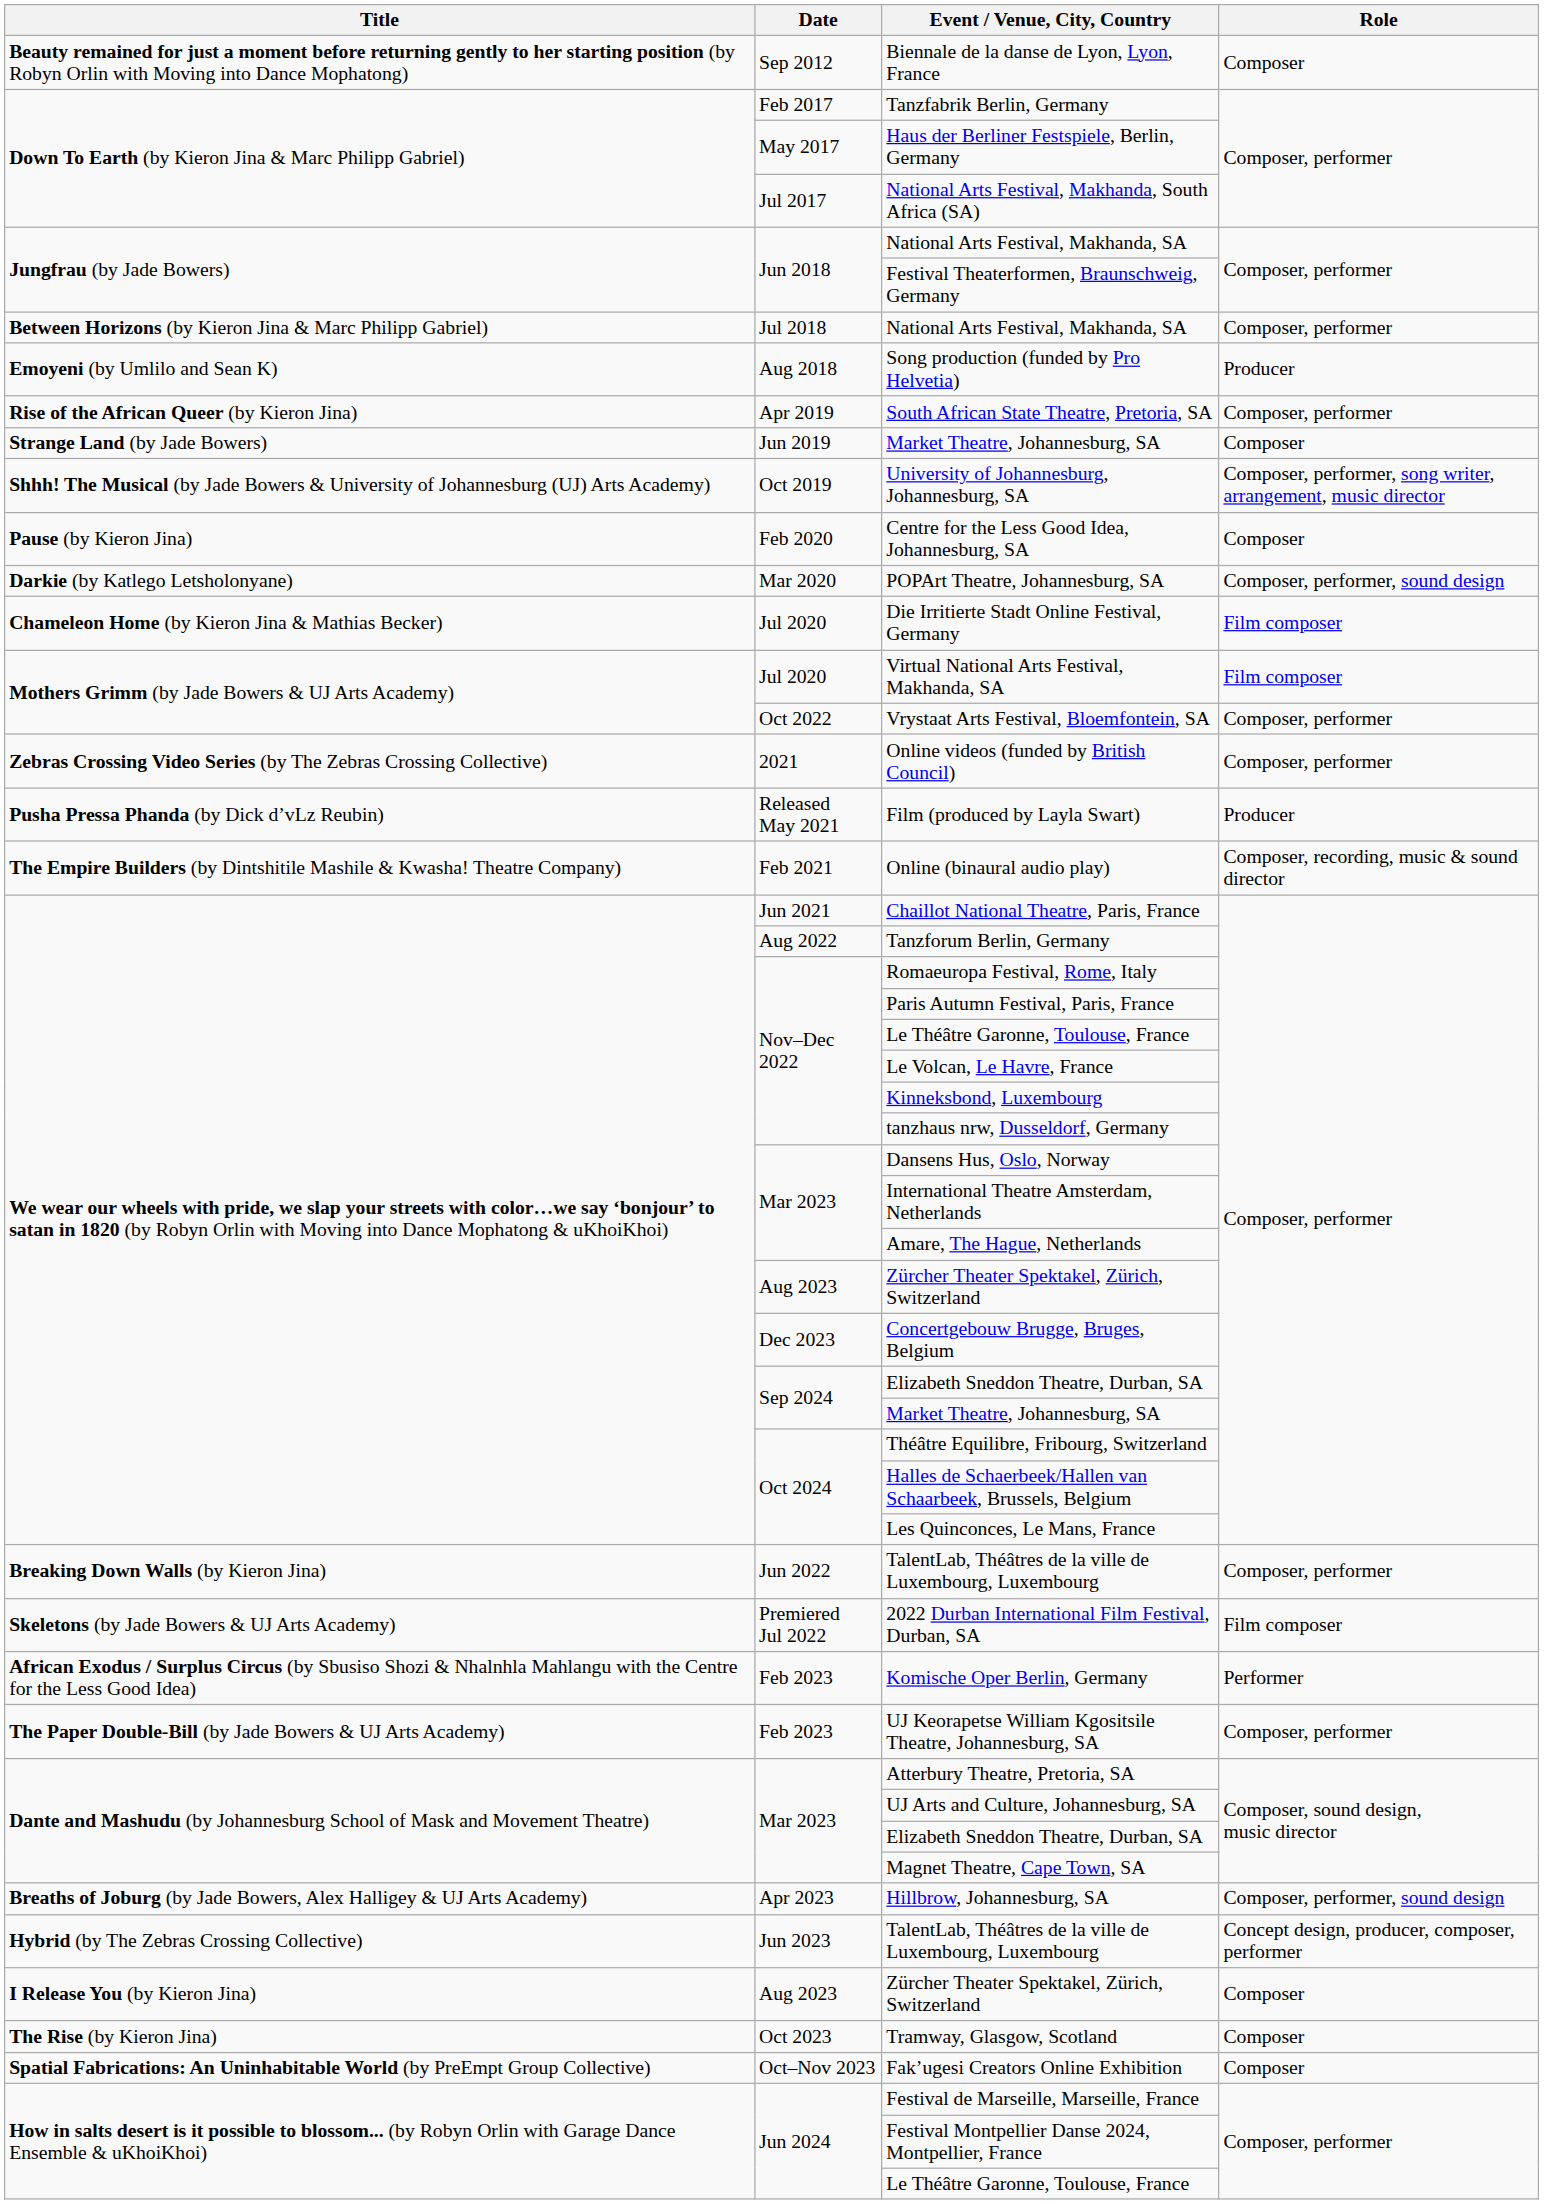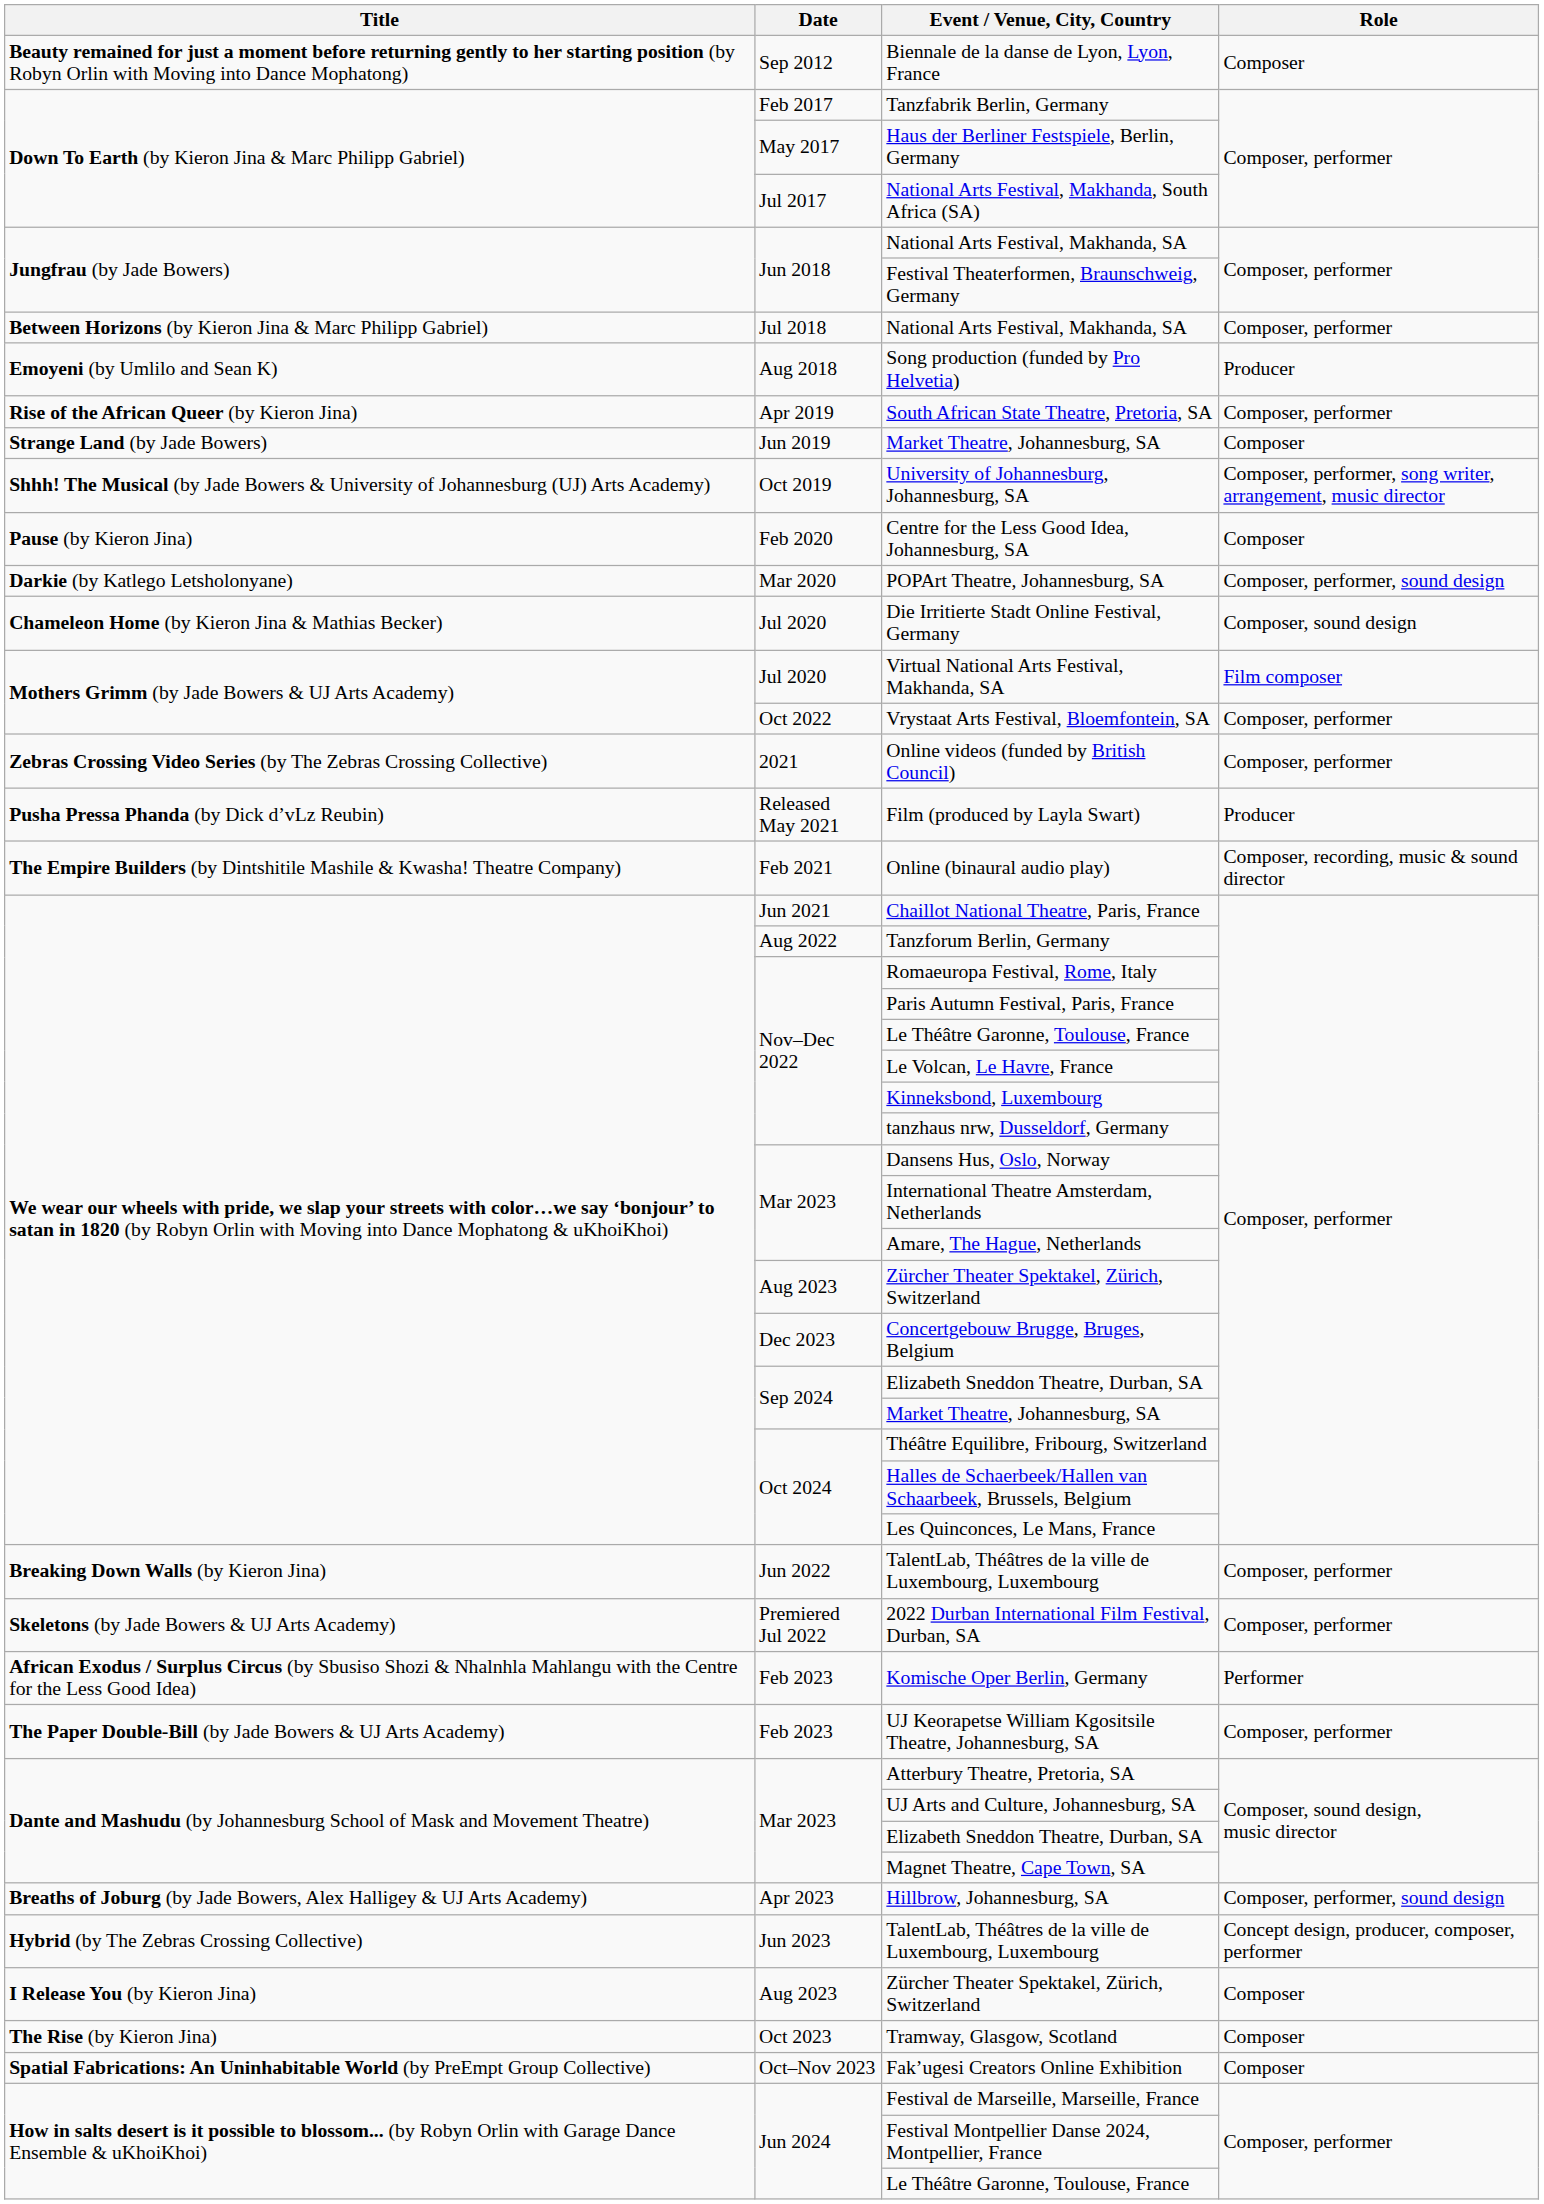Die Irritierte Stadt Online Festival, Germany | Role: Film composer -> Composer, sound design
2022 Durban International Film Festival, Durban, SA | Role: Film composer -> Composer, performer
